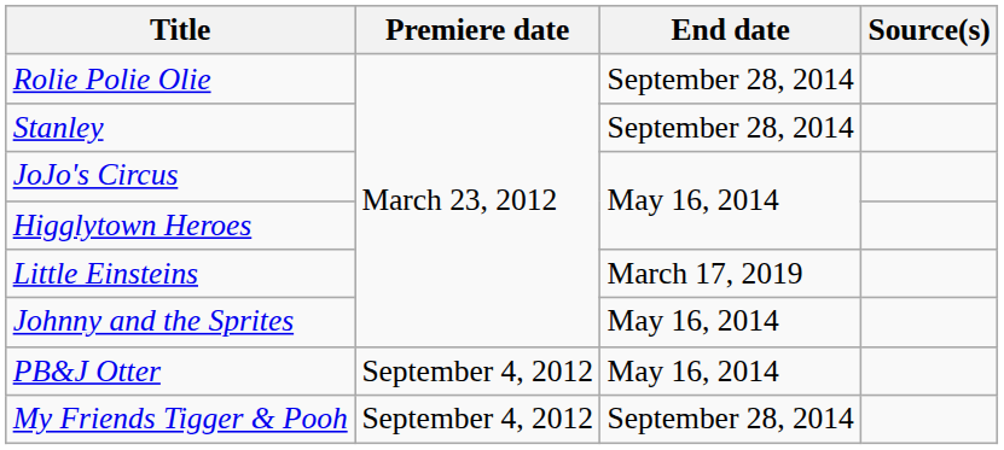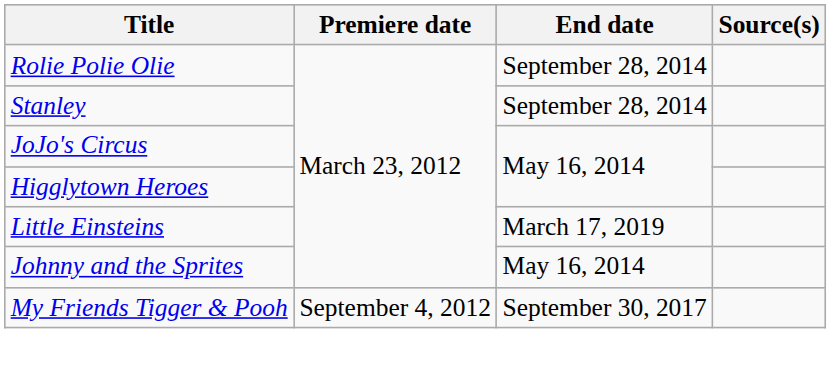- row: PB&J Otter | September 4, 2012 | May 16, 2014
My Friends Tigger & Pooh | End date: September 28, 2014 -> September 30, 2017
